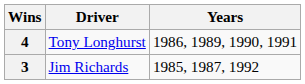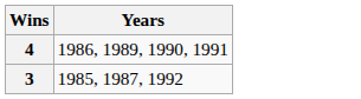- column: Driver | Tony Longhurst | Jim Richards
